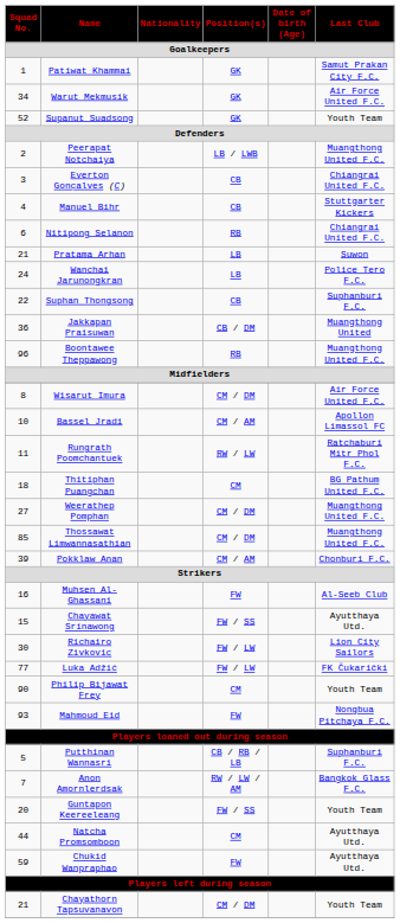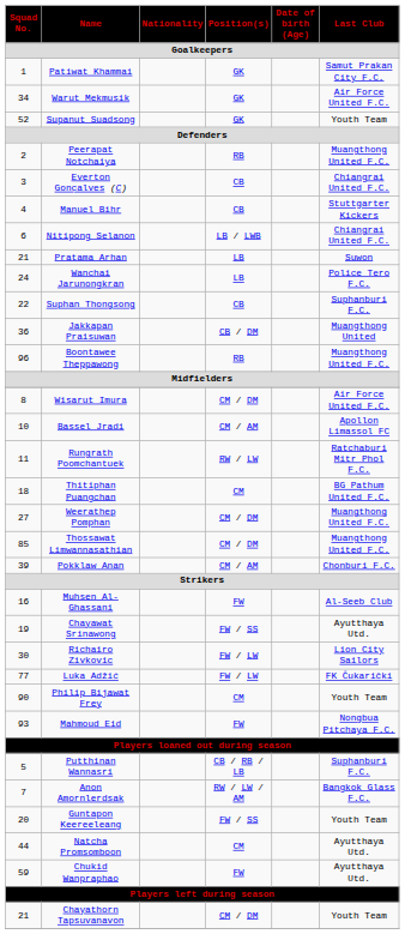Peerapat Notchaiya | Position(s) / Goalkeepers: LB / LWB -> RB
Nitipong Selanon | Position(s) / Goalkeepers: RB -> LB / LWB
Chayawat Srinawong | Squad No. / Goalkeepers: 15 -> 19
